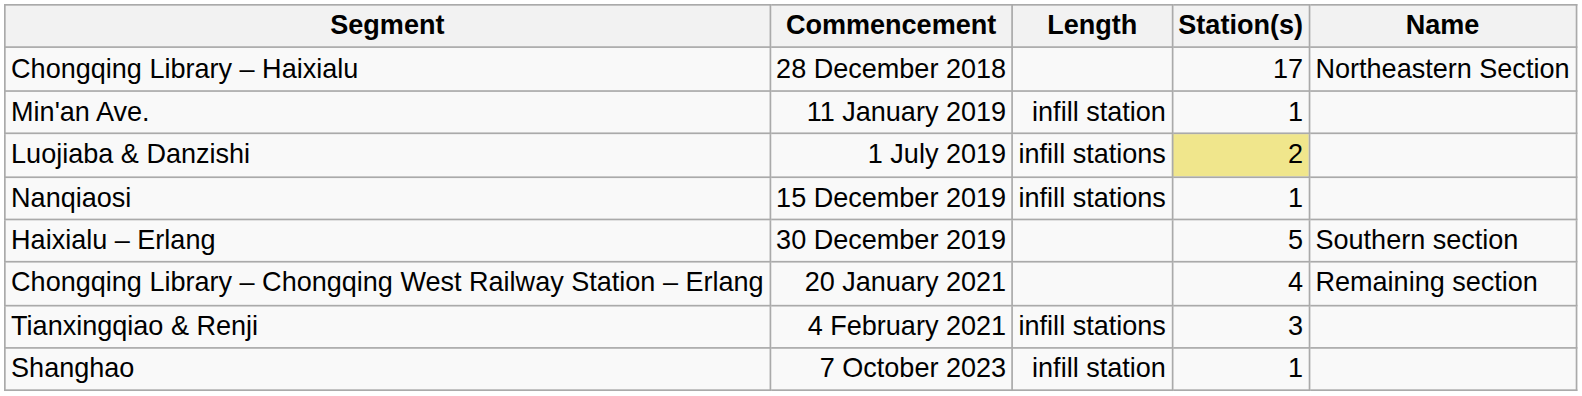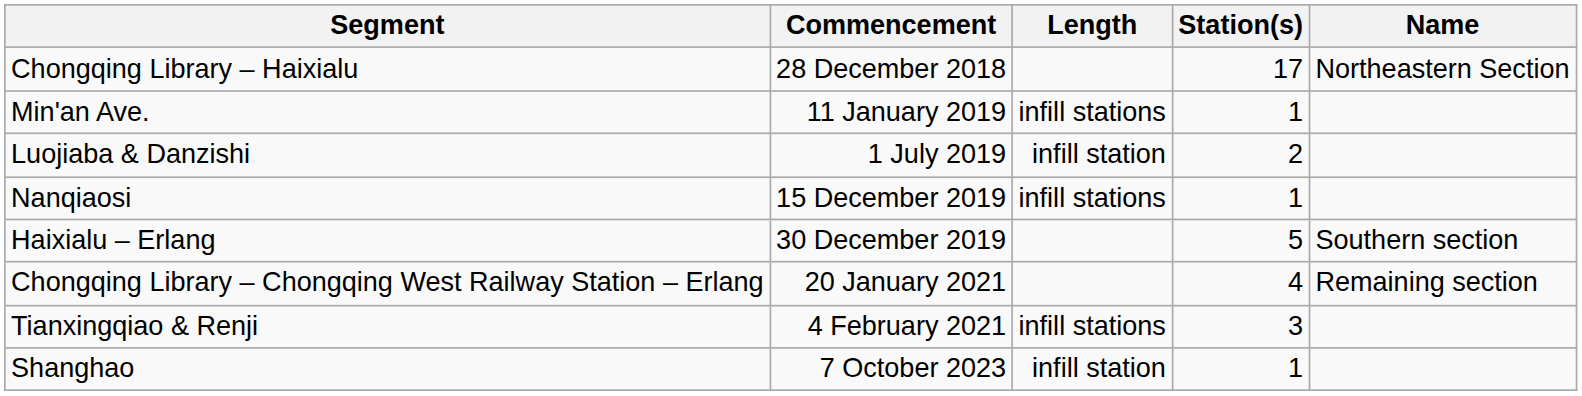Min'an Ave. | Length: infill station -> infill stations
Luojiaba & Danzishi | Length: infill stations -> infill station
Luojiaba & Danzishi | Station(s): khaki background -> no background
